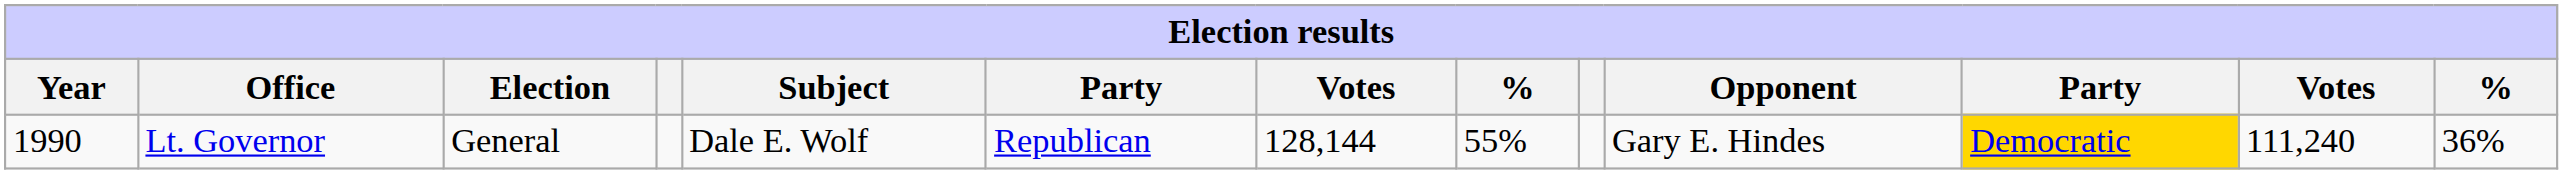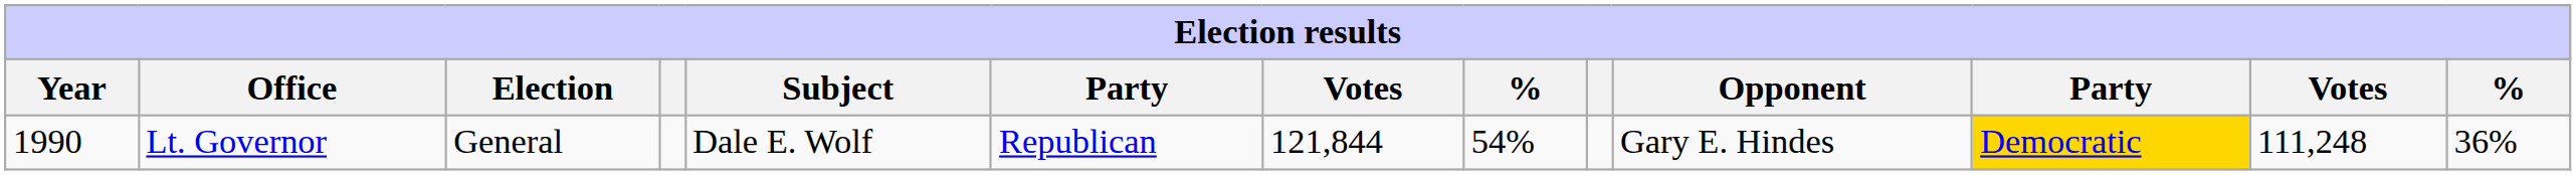Lt. Governor | column 7: 128,144 -> 121,844
Lt. Governor | column 8: 55% -> 54%
Lt. Governor | column 12: 111,240 -> 111,248
